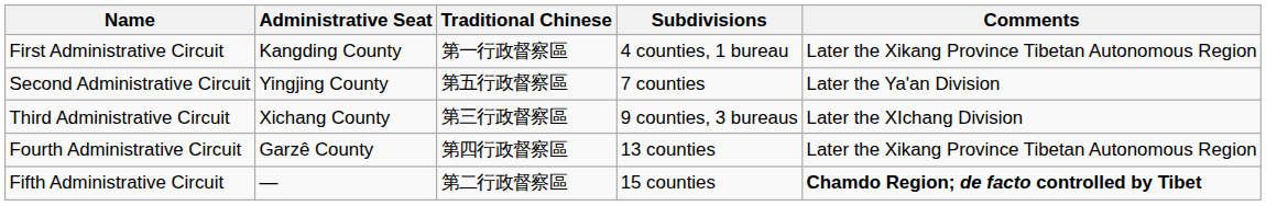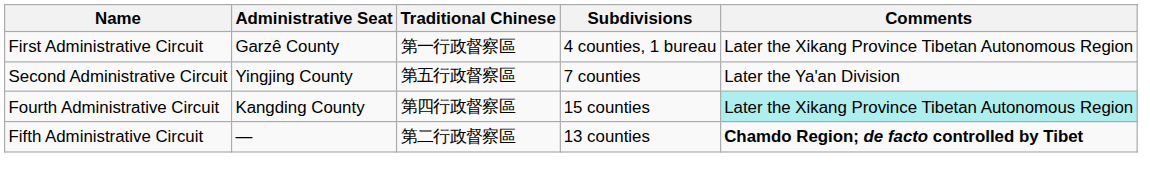First Administrative Circuit | Administrative Seat: Kangding County -> Garzê County
- row: Third Administrative Circuit | Xichang County | 第三行政督察區 | 9 counties, 3 bureaus | Later the XIchang Division
Fourth Administrative Circuit | Administrative Seat: Garzê County -> Kangding County
Fourth Administrative Circuit | Subdivisions: 13 counties -> 15 counties
Fourth Administrative Circuit | Comments: no background -> paleturquoise background
Fifth Administrative Circuit | Subdivisions: 15 counties -> 13 counties
